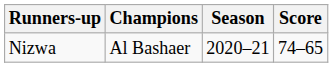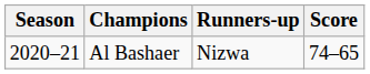columns swapped: Season <-> Runners-up
